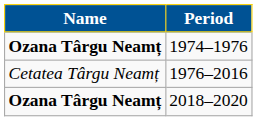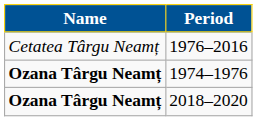rows swapped: 1974–1976 <-> 1976–2016
